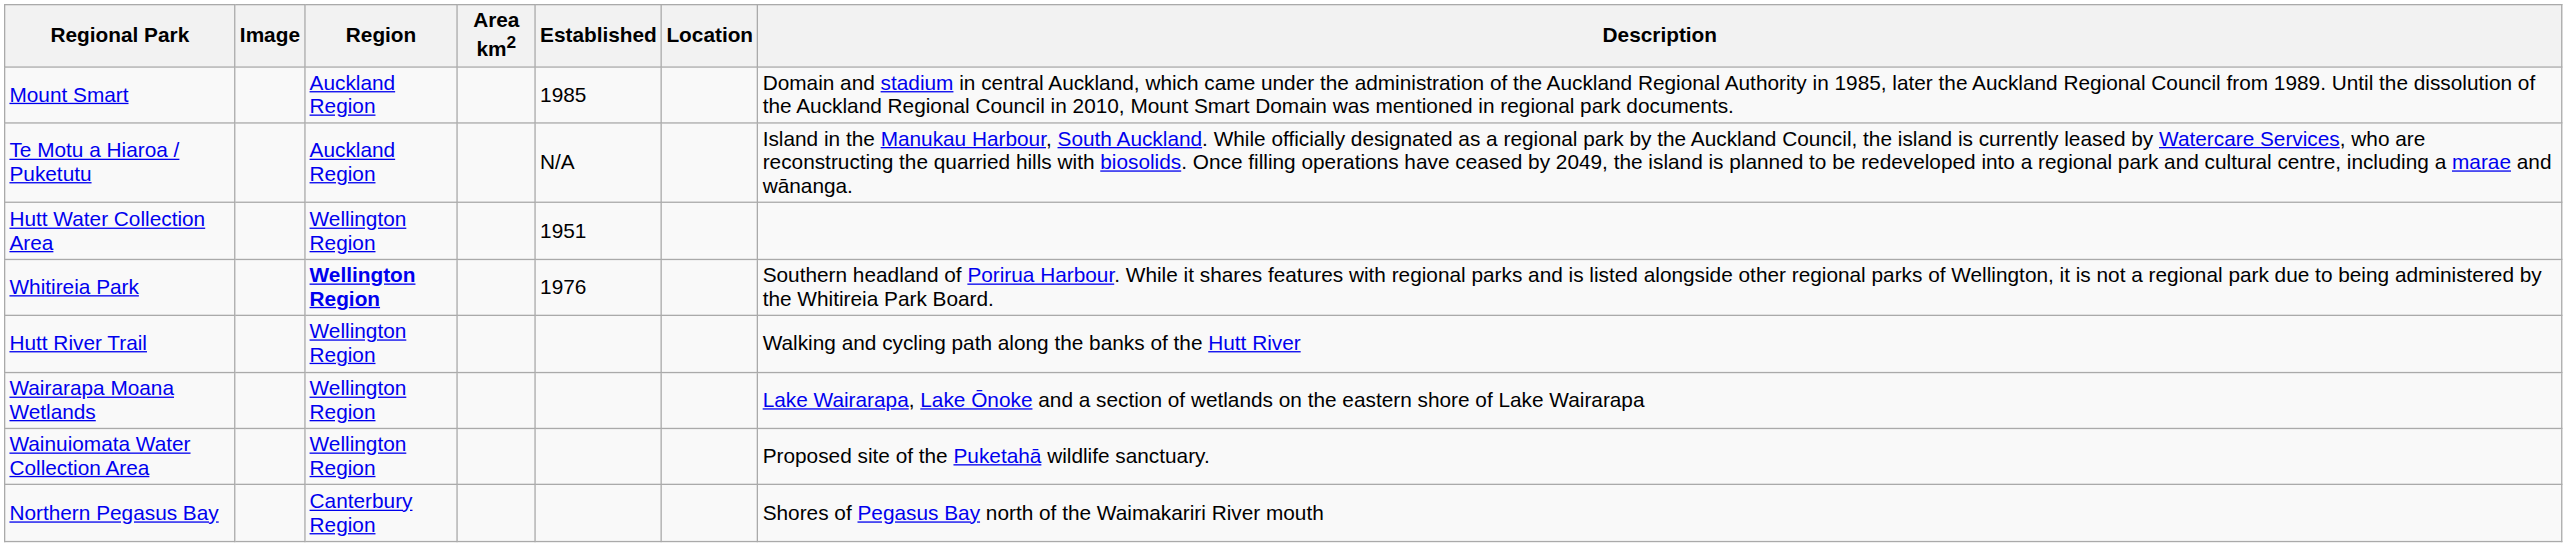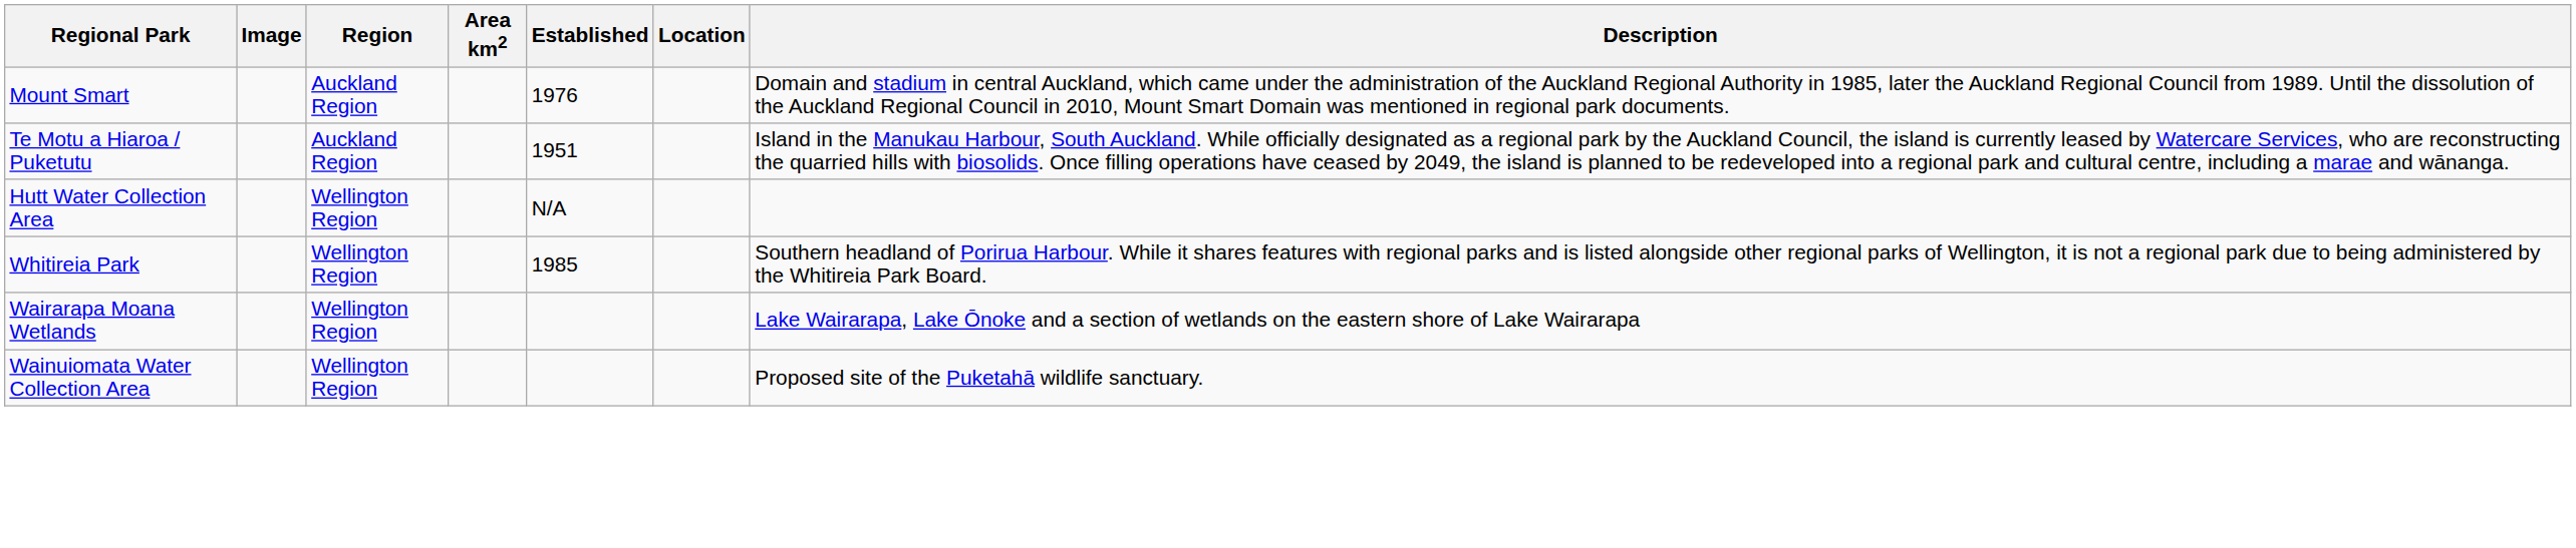Mount Smart | Established: 1985 -> 1976
Te Motu a Hiaroa / Puketutu | Established: N/A -> 1951
Hutt Water Collection Area | Established: 1951 -> N/A
Whitireia Park | Region: bold -> normal
Whitireia Park | Established: 1976 -> 1985
- row: Hutt River Trail | Wellington Region | Walking and cycling path along the banks of the Hutt River
- row: Northern Pegasus Bay | Canterbury Region | Shores of Pegasus Bay north of the Waimakariri River mouth
